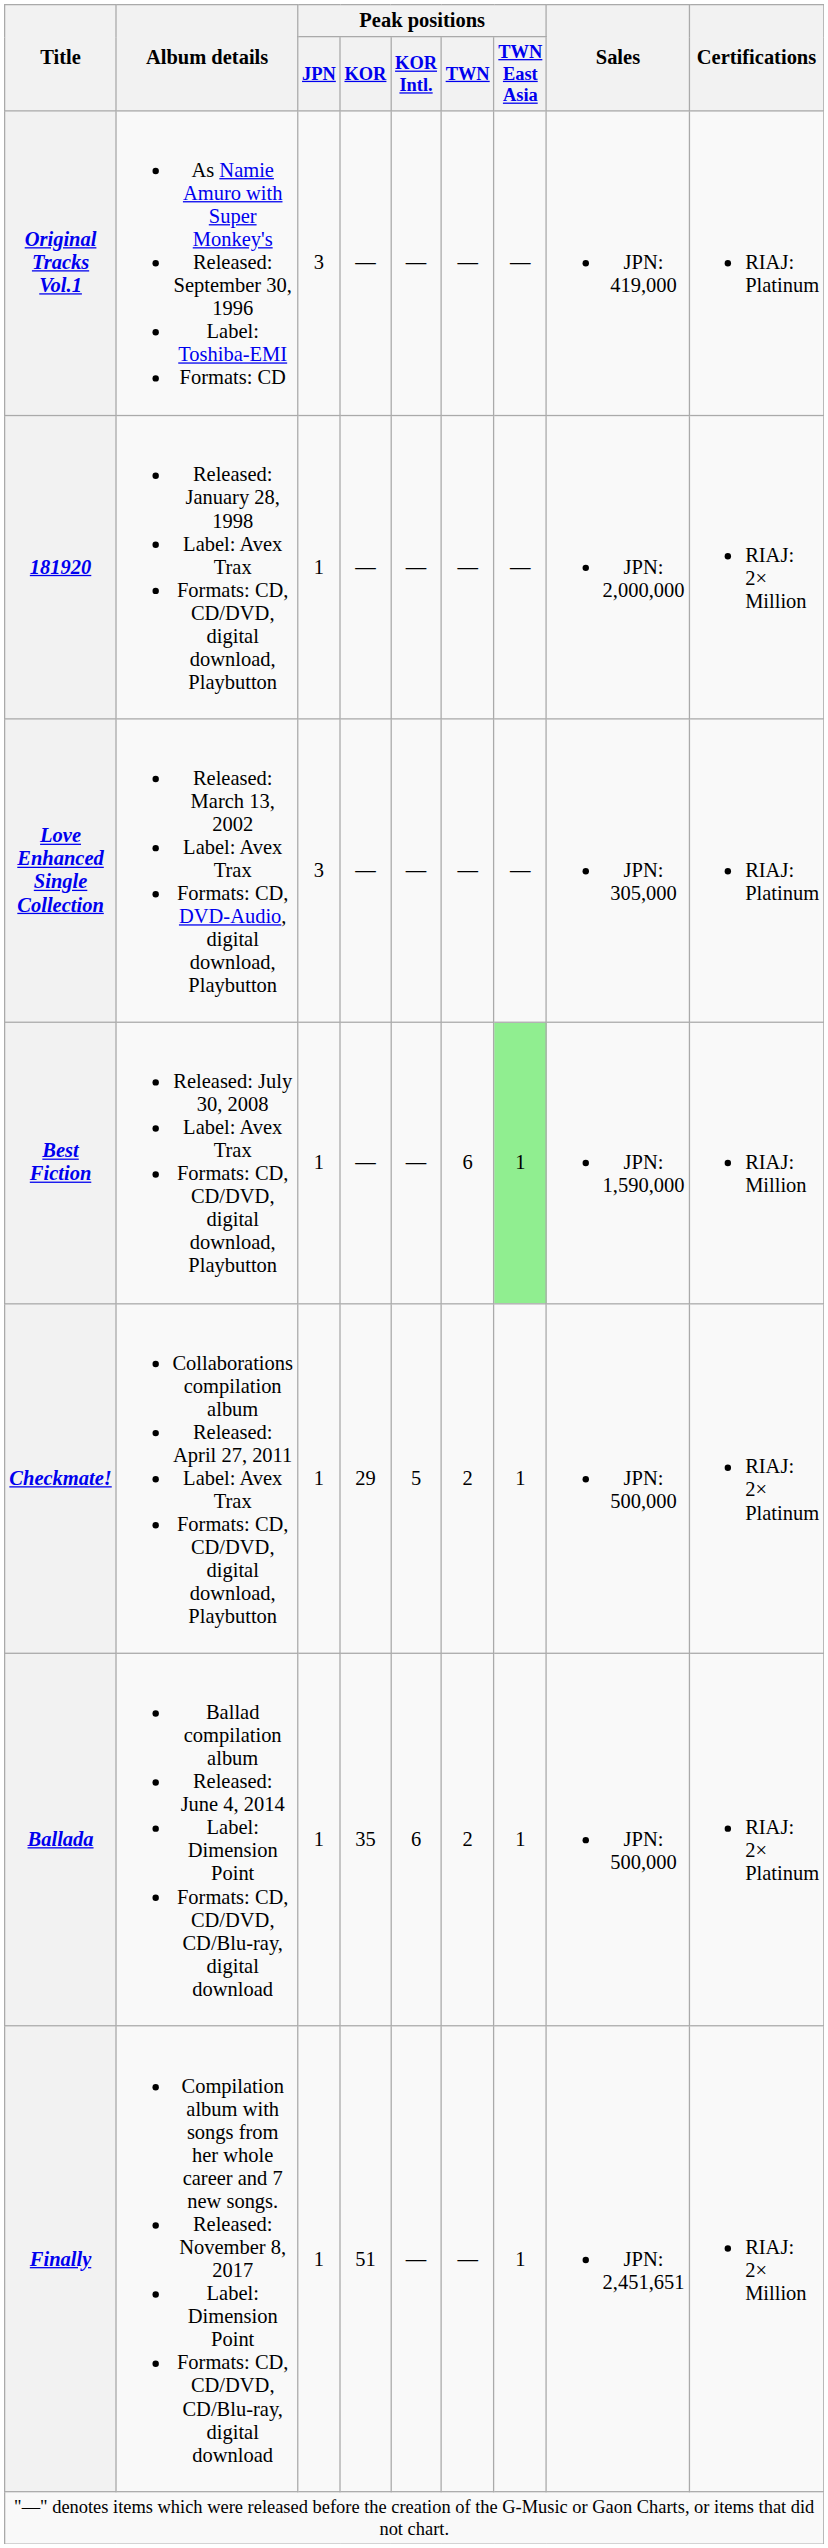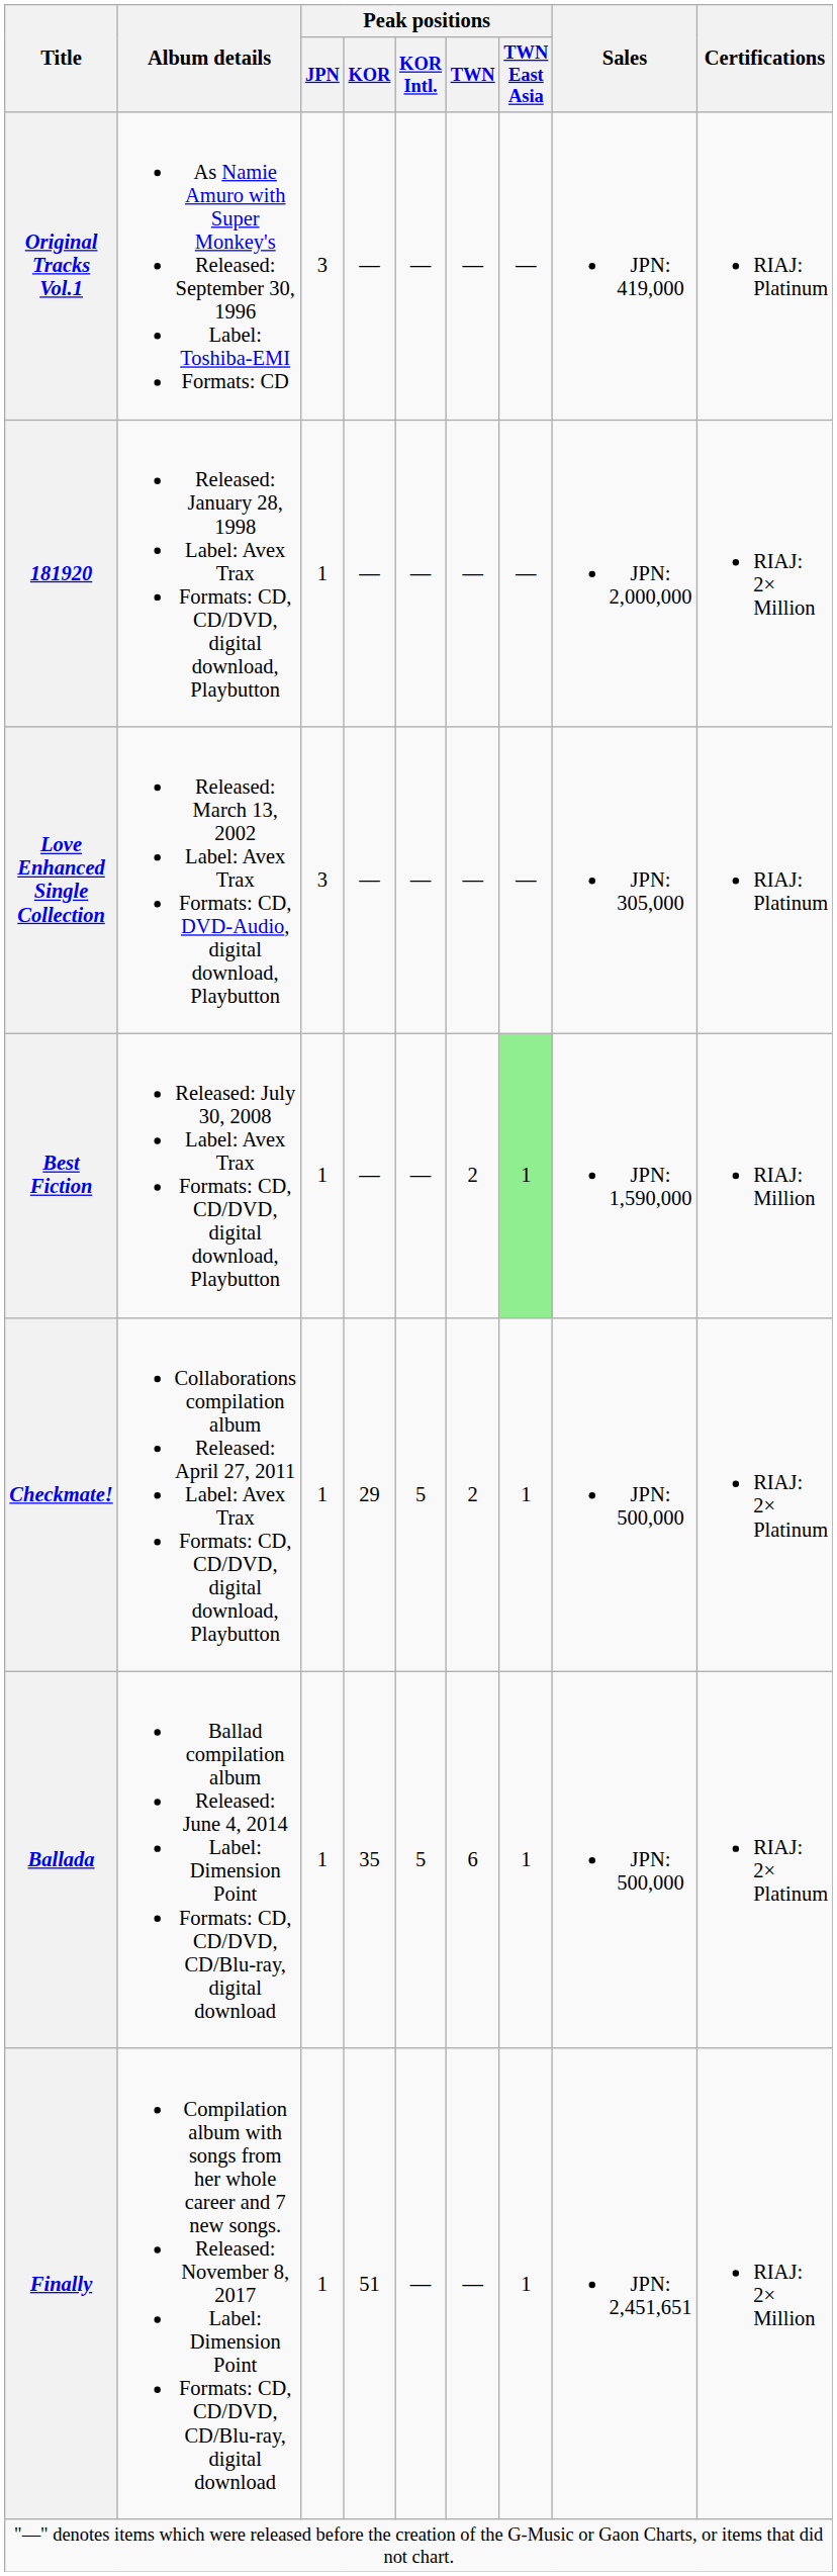Best Fiction | Peak positions / TWN: 6 -> 2
Ballada | Peak positions / KOR Intl.: 6 -> 5
Ballada | Peak positions / TWN: 2 -> 6
